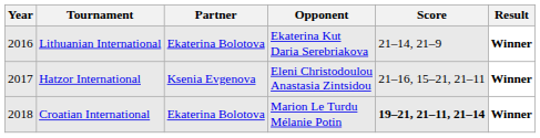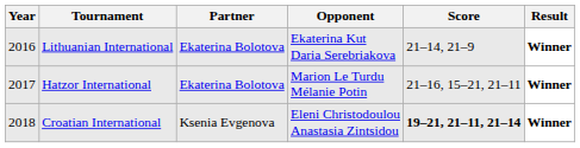Hatzor International | Partner: Ksenia Evgenova -> Ekaterina Bolotova
Hatzor International | Opponent: Eleni Christodoulou Anastasia Zintsidou -> Marion Le Turdu Mélanie Potin
Croatian International | Partner: Ekaterina Bolotova -> Ksenia Evgenova
Croatian International | Opponent: Marion Le Turdu Mélanie Potin -> Eleni Christodoulou Anastasia Zintsidou
